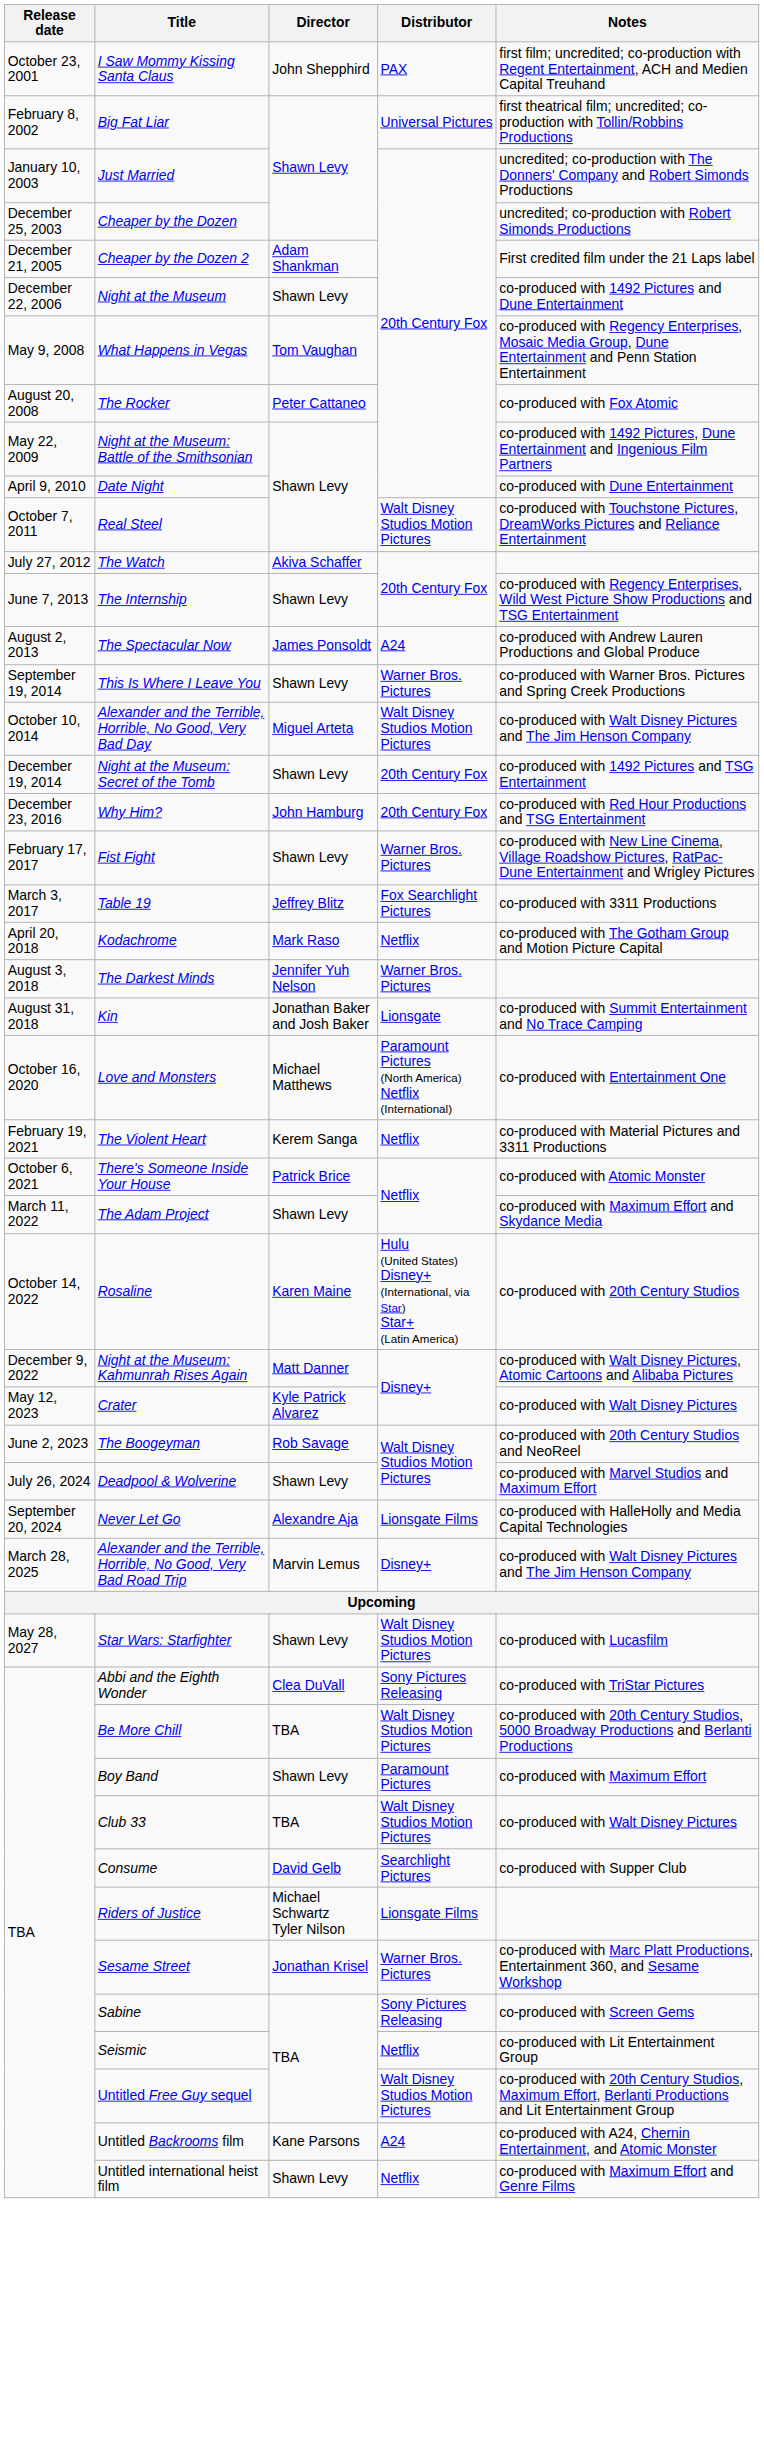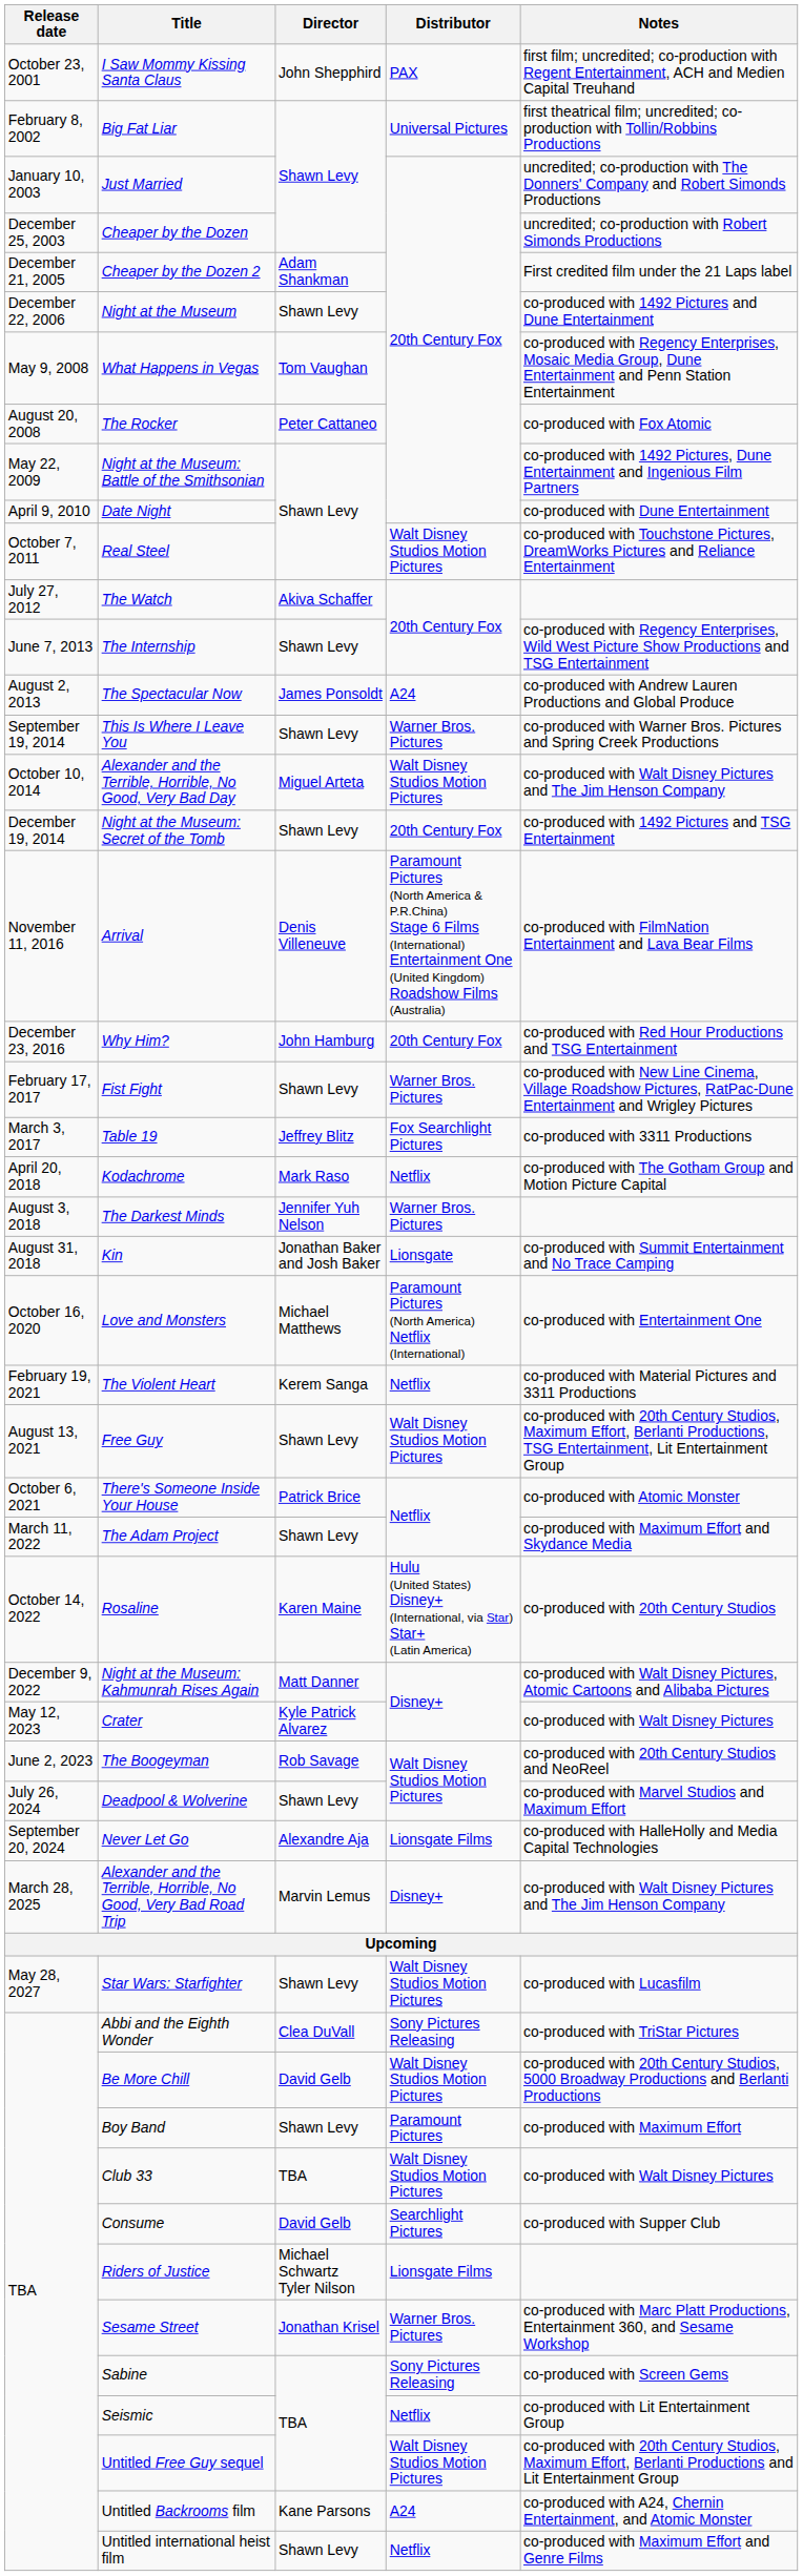+ row: November 11, 2016 | Arrival | Denis Villeneuve | Paramount Pictures (North America & P.R.China) Stage 6 Films (International) Entertainment One (United Kingdom) Roadshow Films (Australia) | co-produced with FilmNation Entertainment and Lava Bear Films
+ row: August 13, 2021 | Free Guy | Shawn Levy | Walt Disney Studios Motion Pictures | co-produced with 20th Century Studios, Maximum Effort, Berlanti Productions, TSG Entertainment, Lit Entertainment Group
Be More Chill | Director: TBA -> David Gelb
